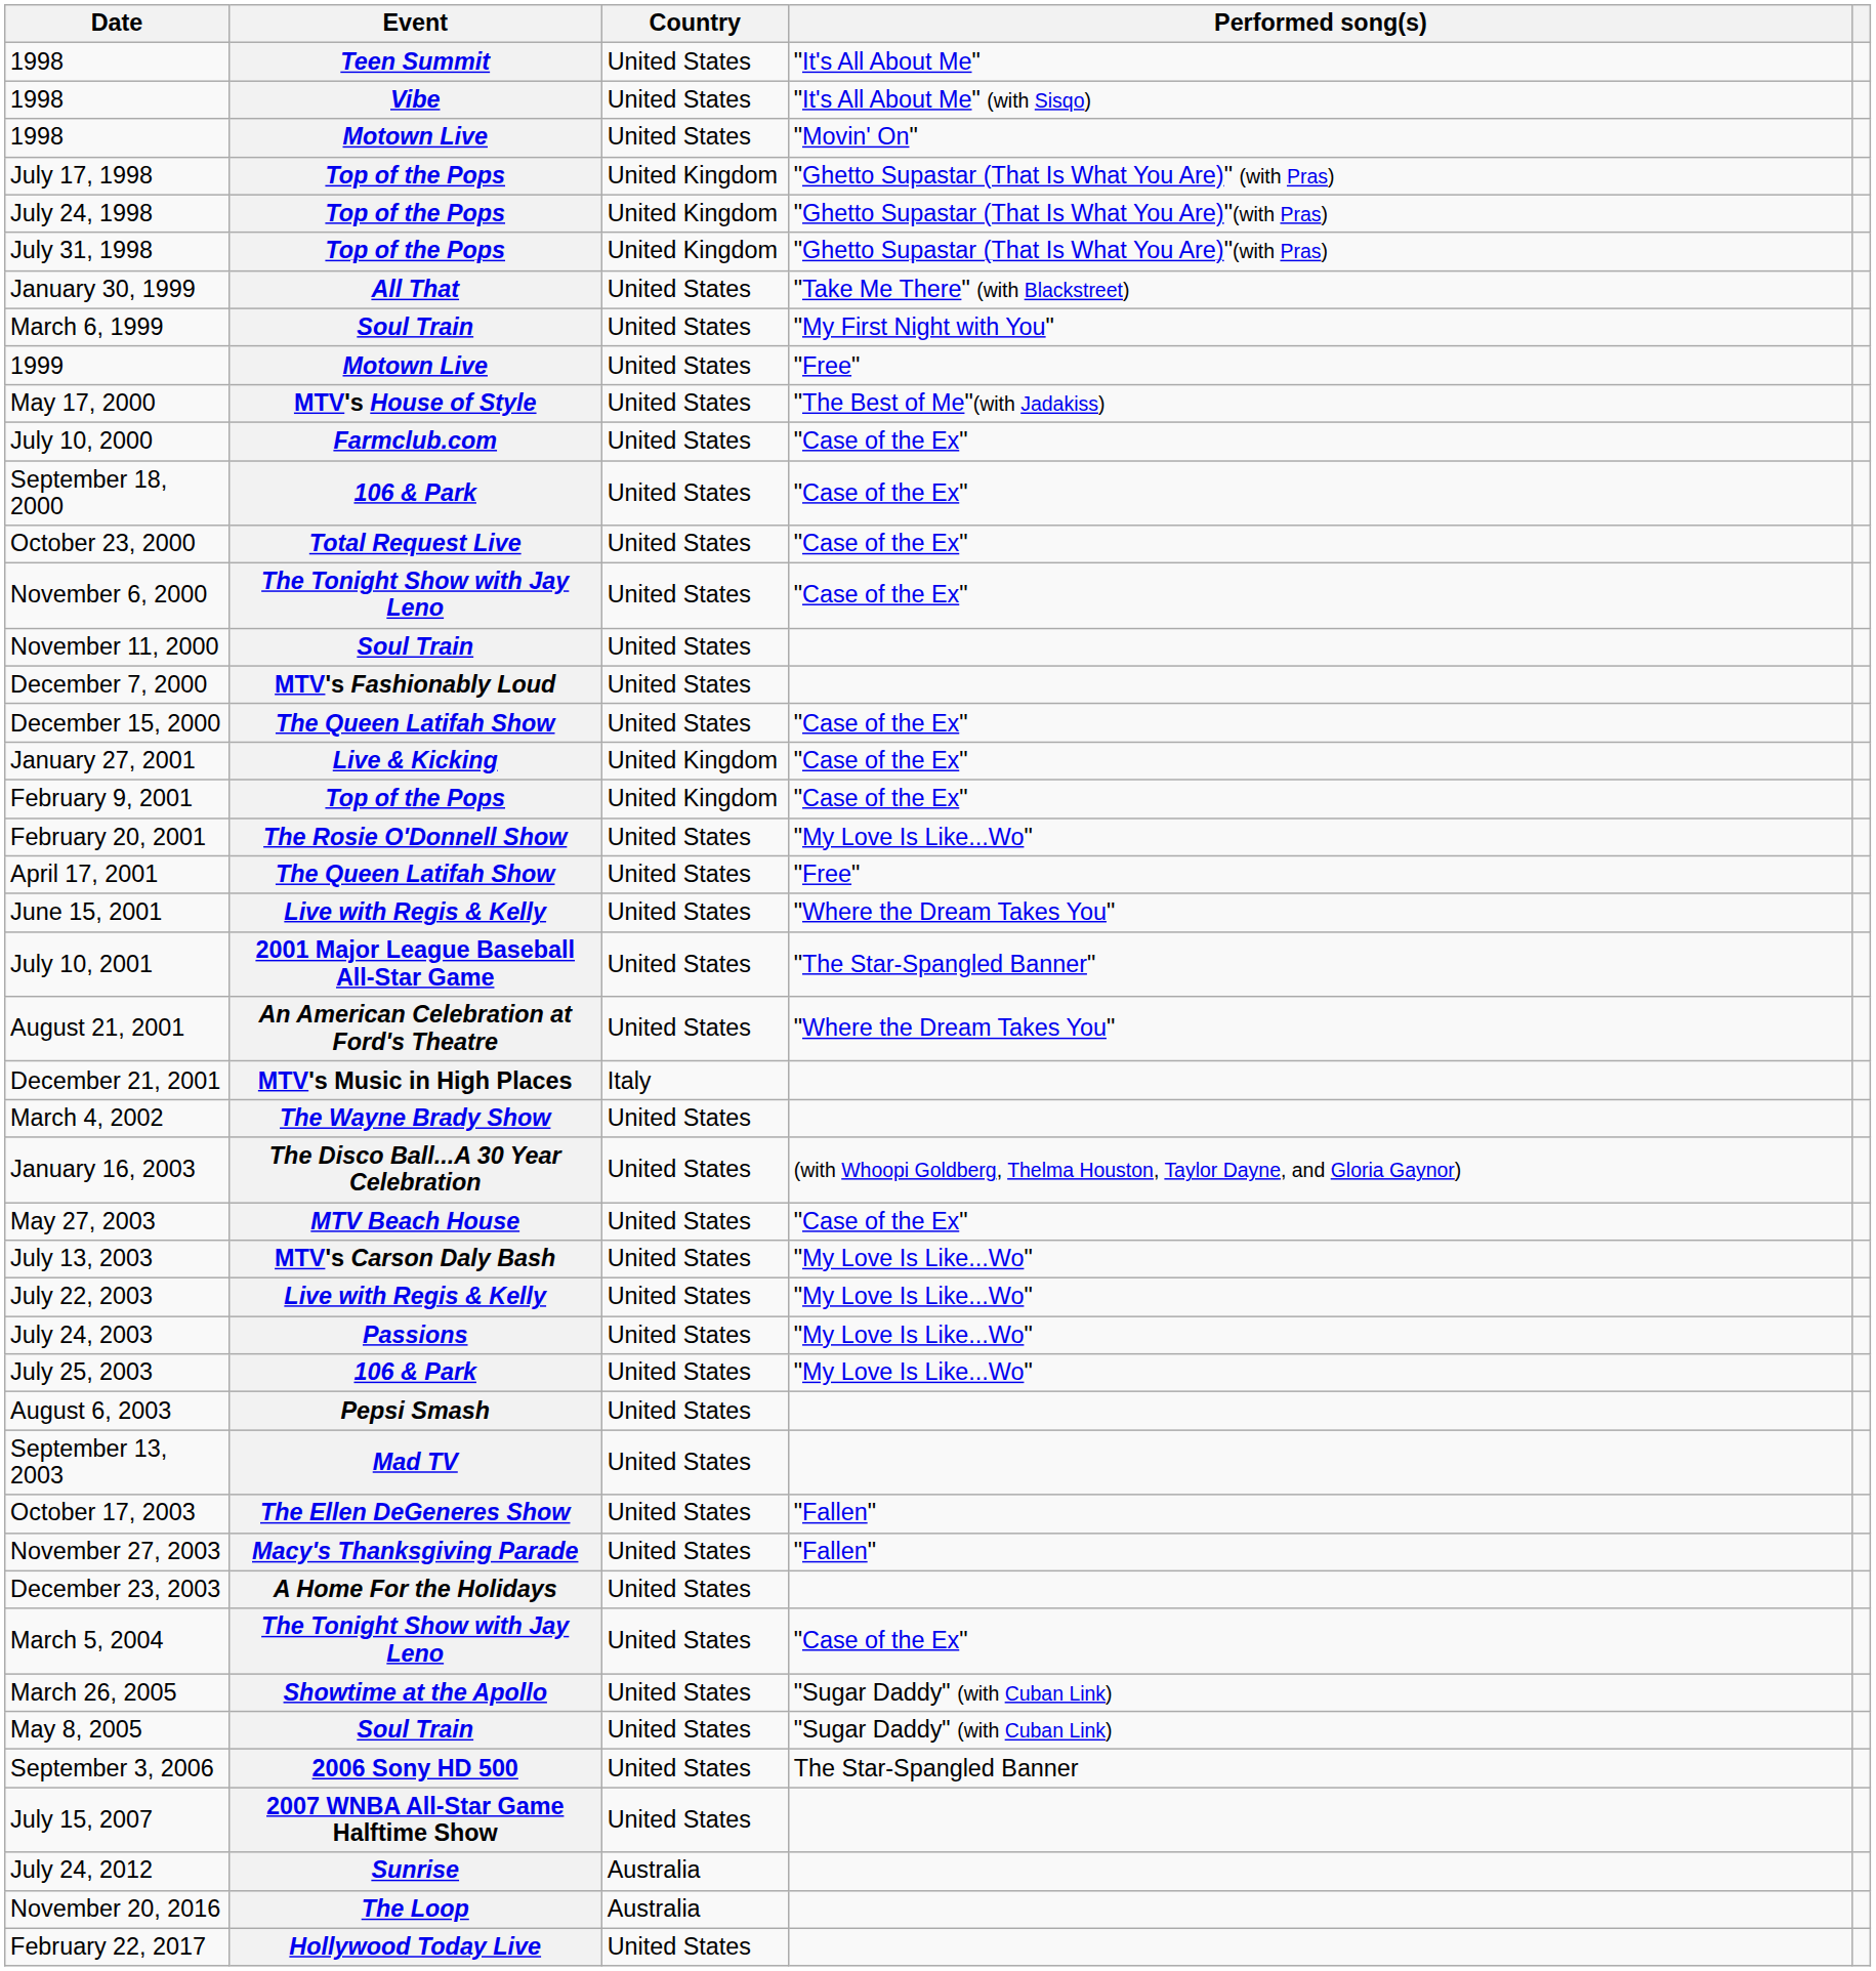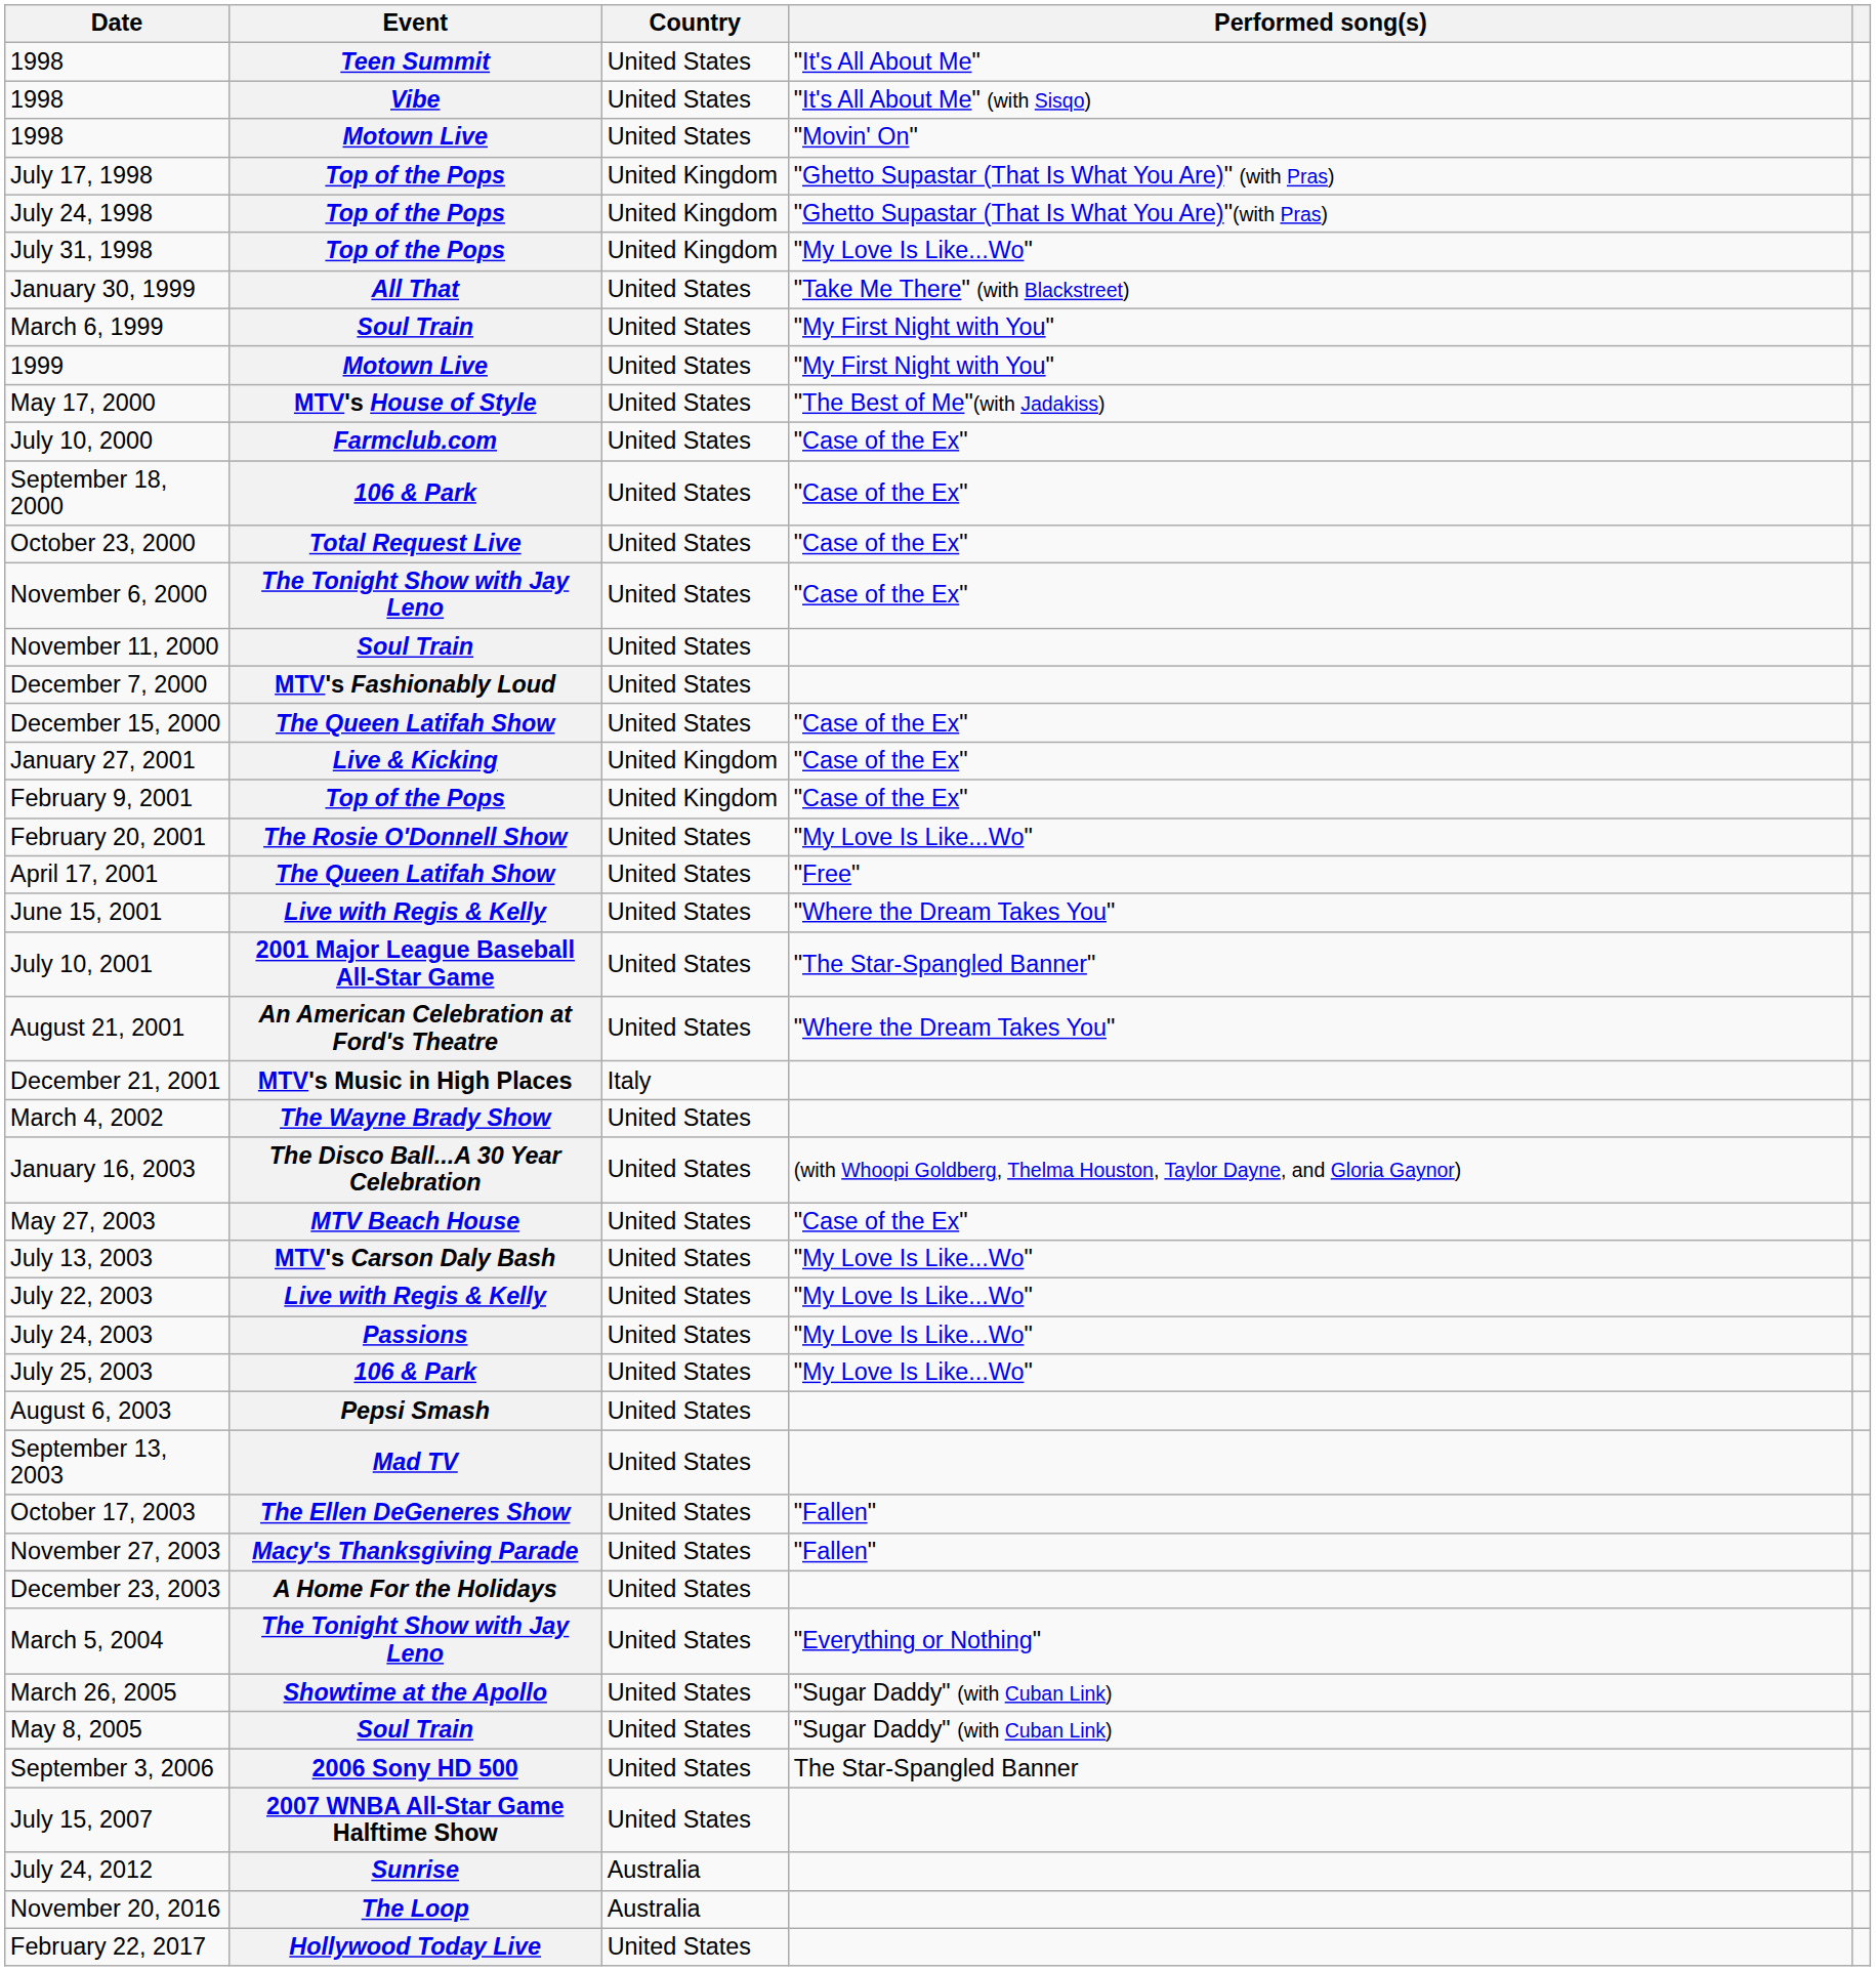July 31, 1998 | Performed song(s): "Ghetto Supastar (That Is What You Are)"(with Pras) -> "My Love Is Like...Wo"
1999 | Performed song(s): "Free" -> "My First Night with You"
March 5, 2004 | Performed song(s): "Case of the Ex" -> "Everything or Nothing"
